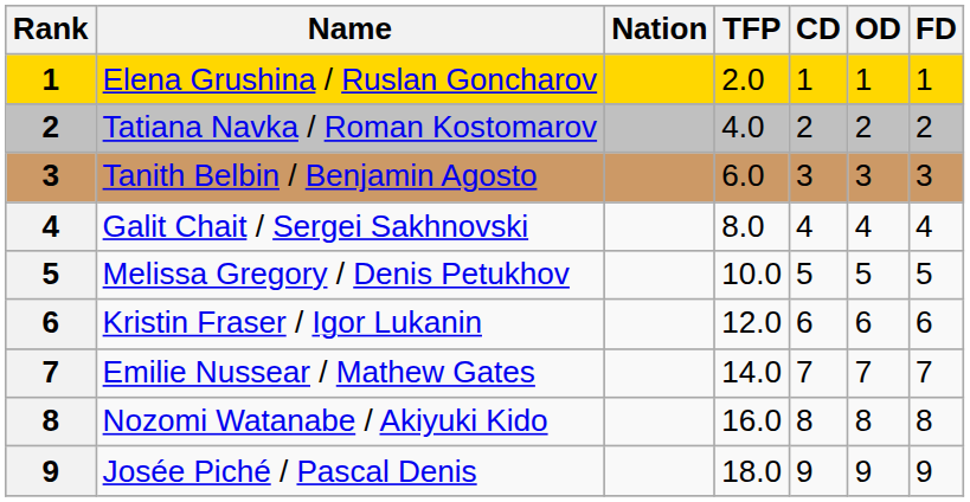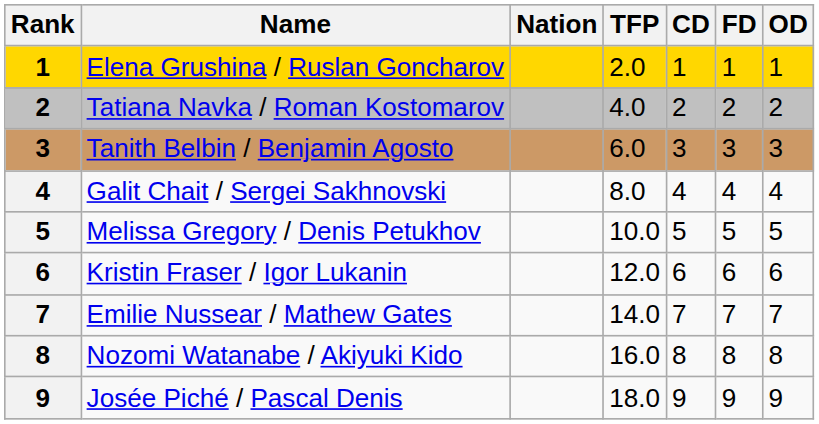columns swapped: OD <-> FD
